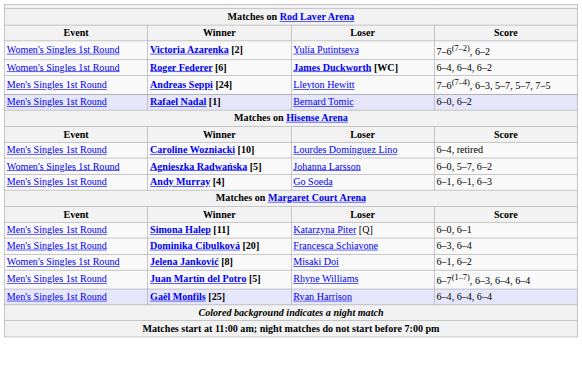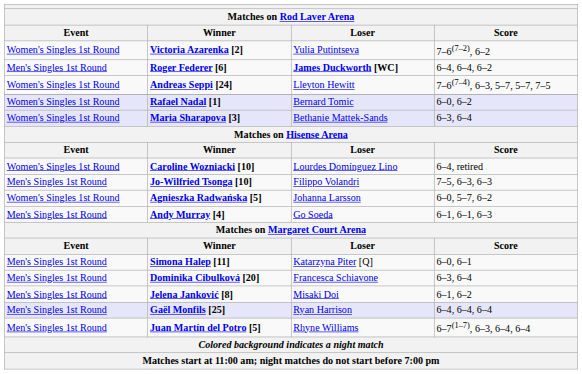Roger Federer [6] | Event: Women's Singles 1st Round -> Men's Singles 1st Round
Andreas Seppi [24] | Event: Men's Singles 1st Round -> Women's Singles 1st Round
Rafael Nadal [1] | Event: Men's Singles 1st Round -> Women's Singles 1st Round
+ row: Women's Singles 1st Round | Maria Sharapova [3] | Bethanie Mattek-Sands | 6–3, 6–4
Caroline Wozniacki [10] | Event: Men's Singles 1st Round -> Women's Singles 1st Round
+ row: Men's Singles 1st Round | Jo-Wilfried Tsonga [10] | Filippo Volandri | 7–5, 6–3, 6–3
Jelena Janković [8] | Event: Women's Singles 1st Round -> Men's Singles 1st Round
rows swapped: Juan Martín del Potro [5] <-> Gaël Monfils [25]
